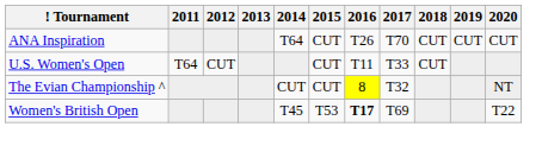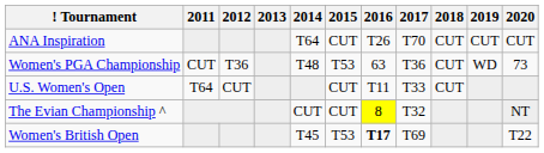+ row: Women's PGA Championship | CUT | T36 | T48 | T53 | 63 | T36 | CUT | WD | 73
